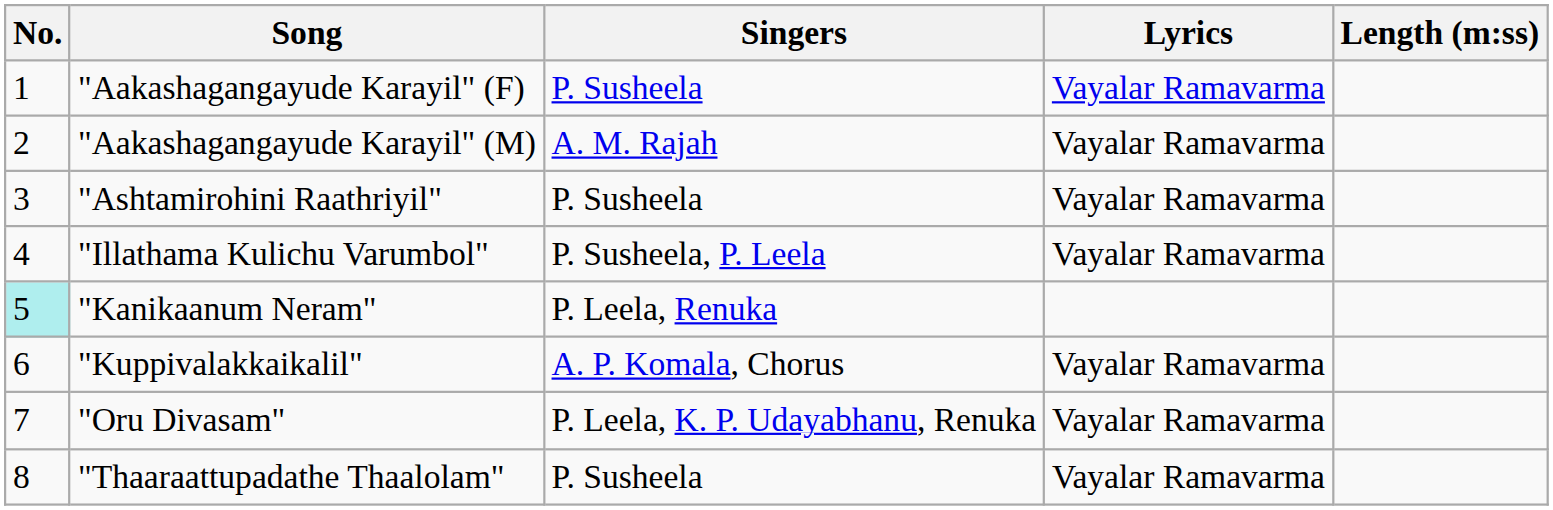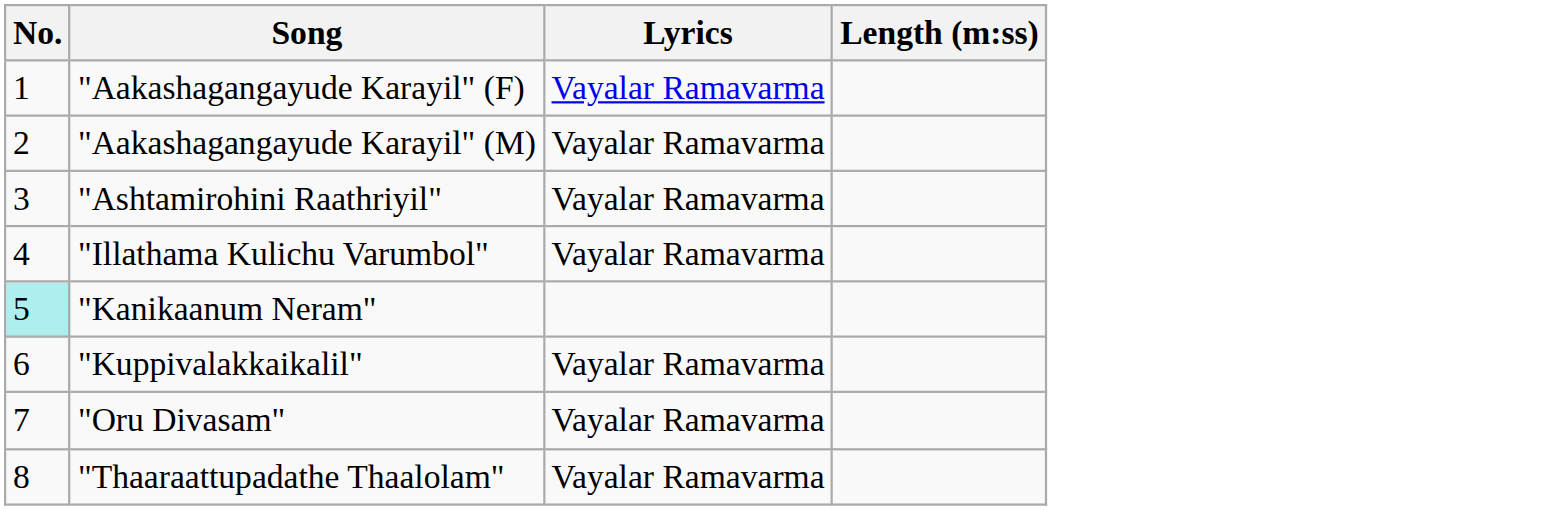- column: Singers | P. Susheela | A. M. Rajah | P. Susheela | P. Susheela, P. Leela | P. Leela, Renuka | A. P. Komala, Chorus | P. Leela, K. P. Udayabhanu, Renuka | P. Susheela
